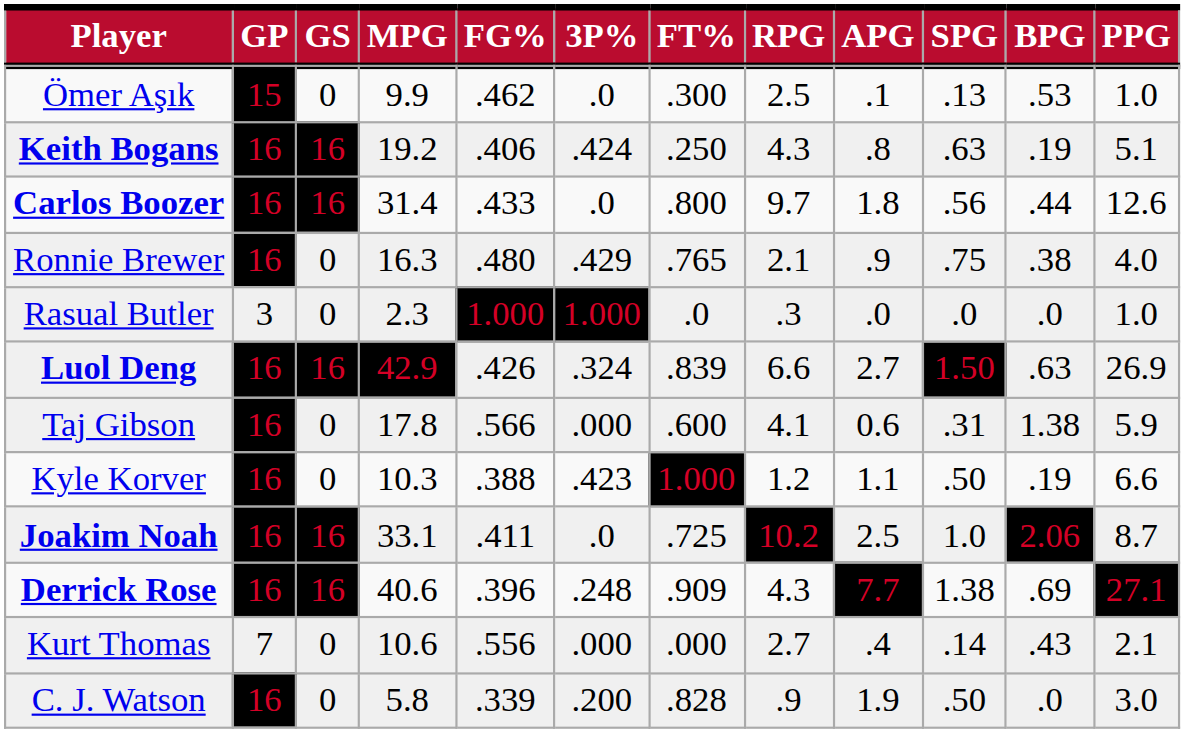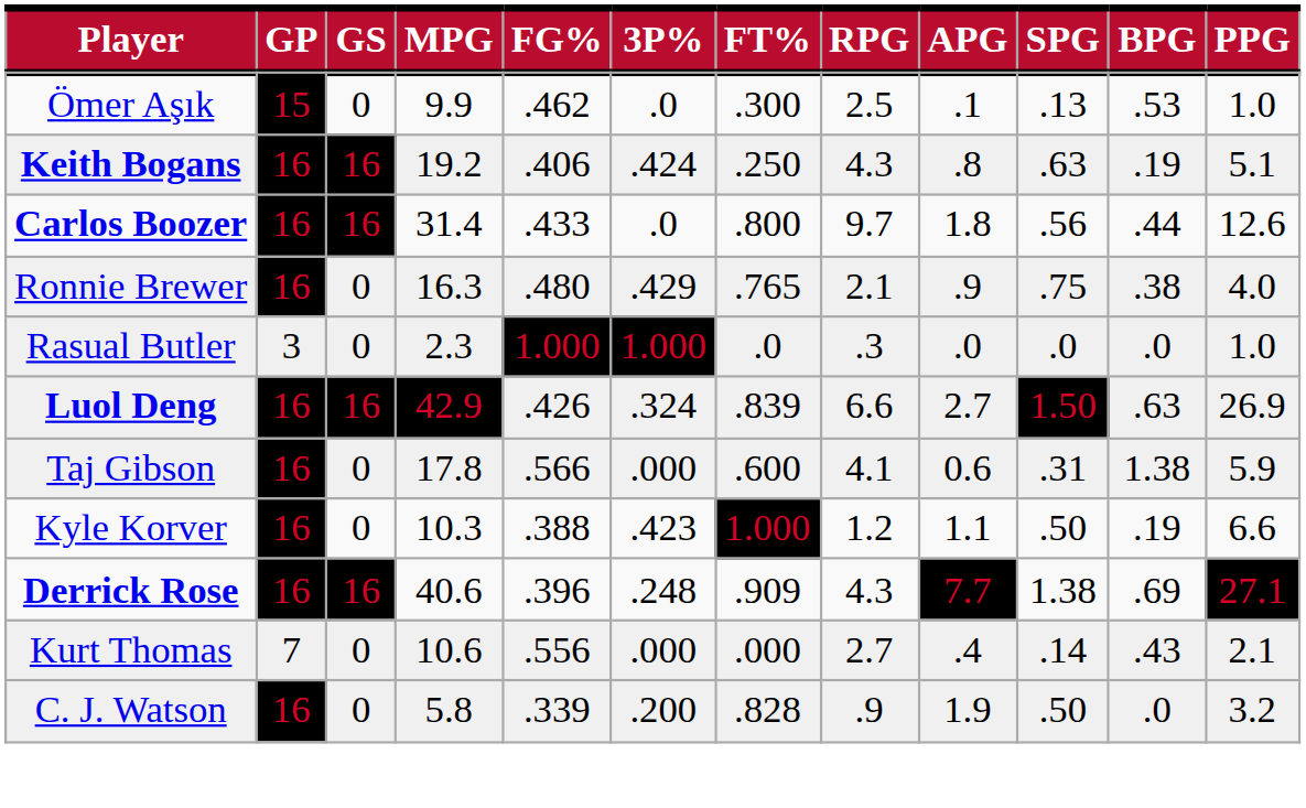- row: Joakim Noah | 16 | 16 | 33.1 | .411 | .0 | .725 | 10.2 | 2.5 | 1.0 | 2.06 | 8.7
C. J. Watson | PPG: 3.0 -> 3.2
